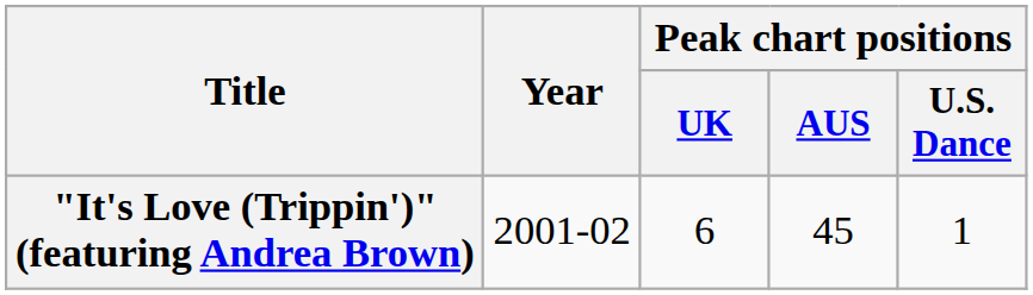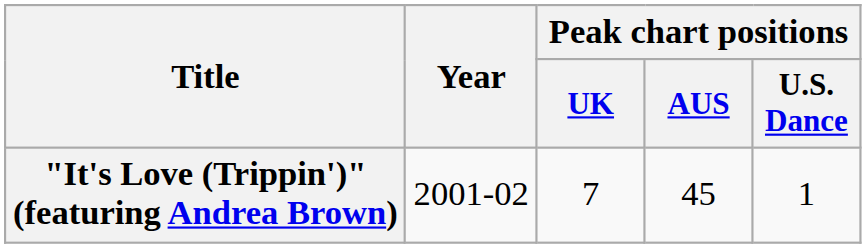"It's Love (Trippin')" (featuring Andrea Brown) | Peak chart positions / UK: 6 -> 7
